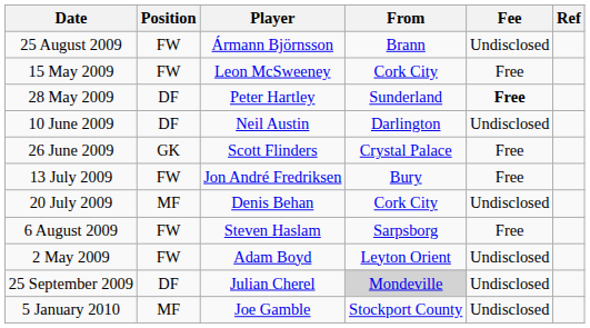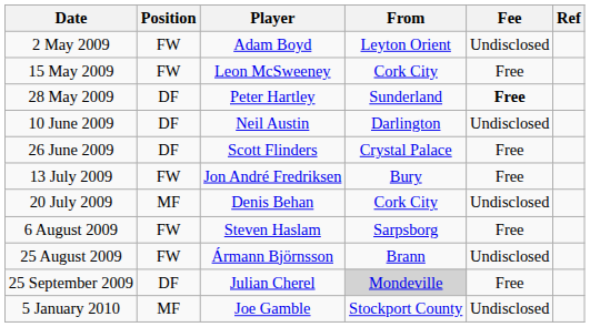rows swapped: 2 May 2009 <-> 25 August 2009
26 June 2009 | Position: GK -> DF
25 September 2009 | Fee: Undisclosed -> Free
